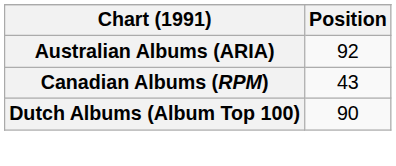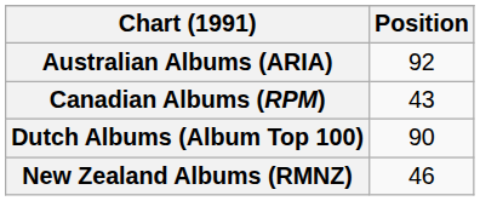+ row: New Zealand Albums (RMNZ) | 46
